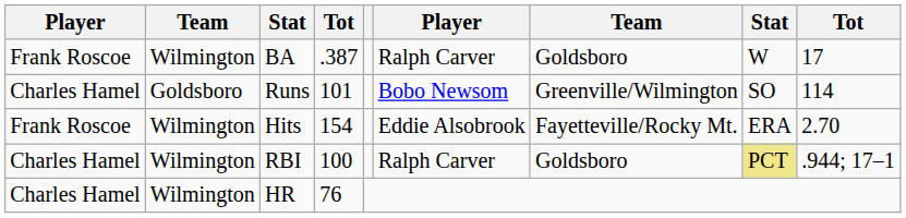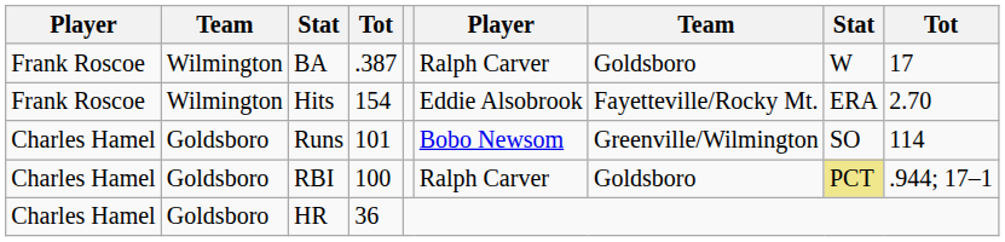rows swapped: Runs <-> Hits
RBI | column 2: Wilmington -> Goldsboro
HR | column 2: Wilmington -> Goldsboro
HR | column 4: 76 -> 36
